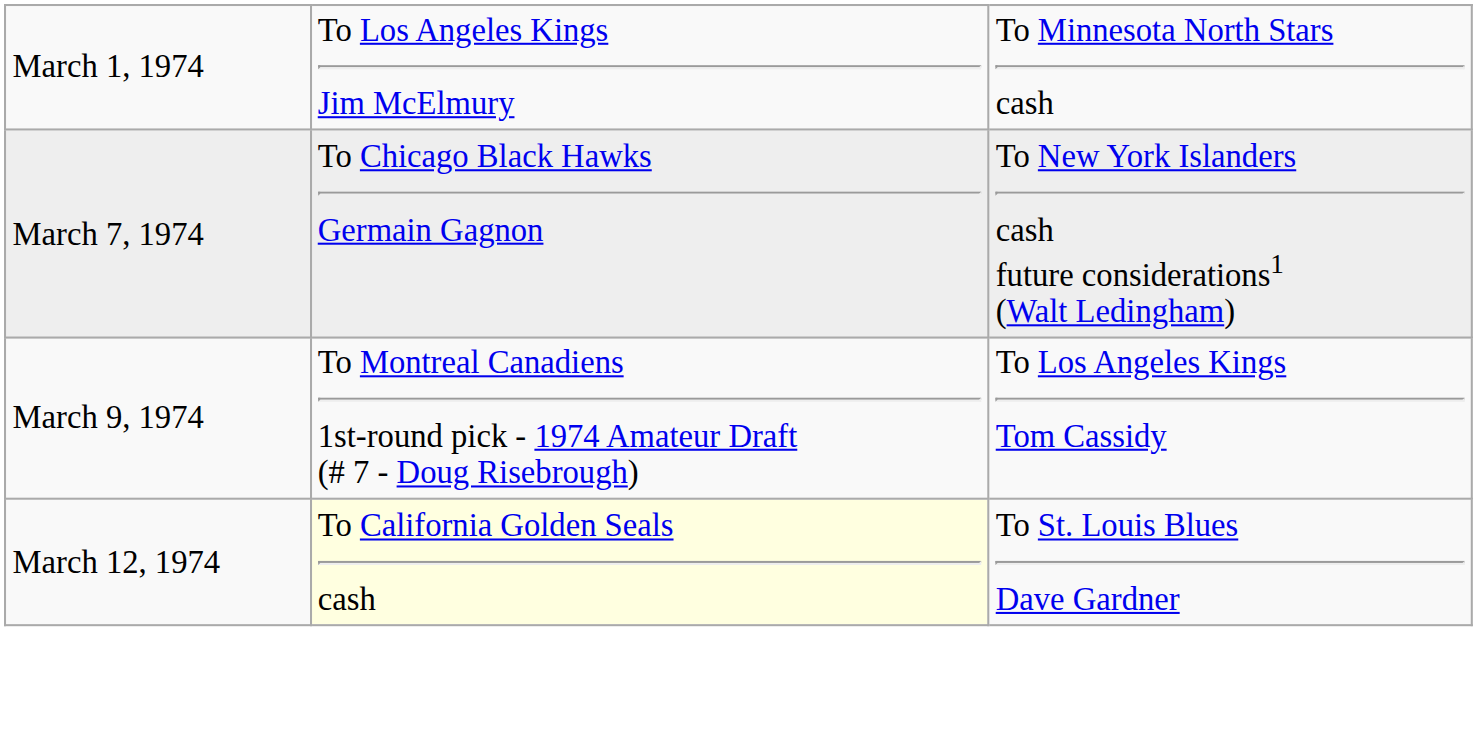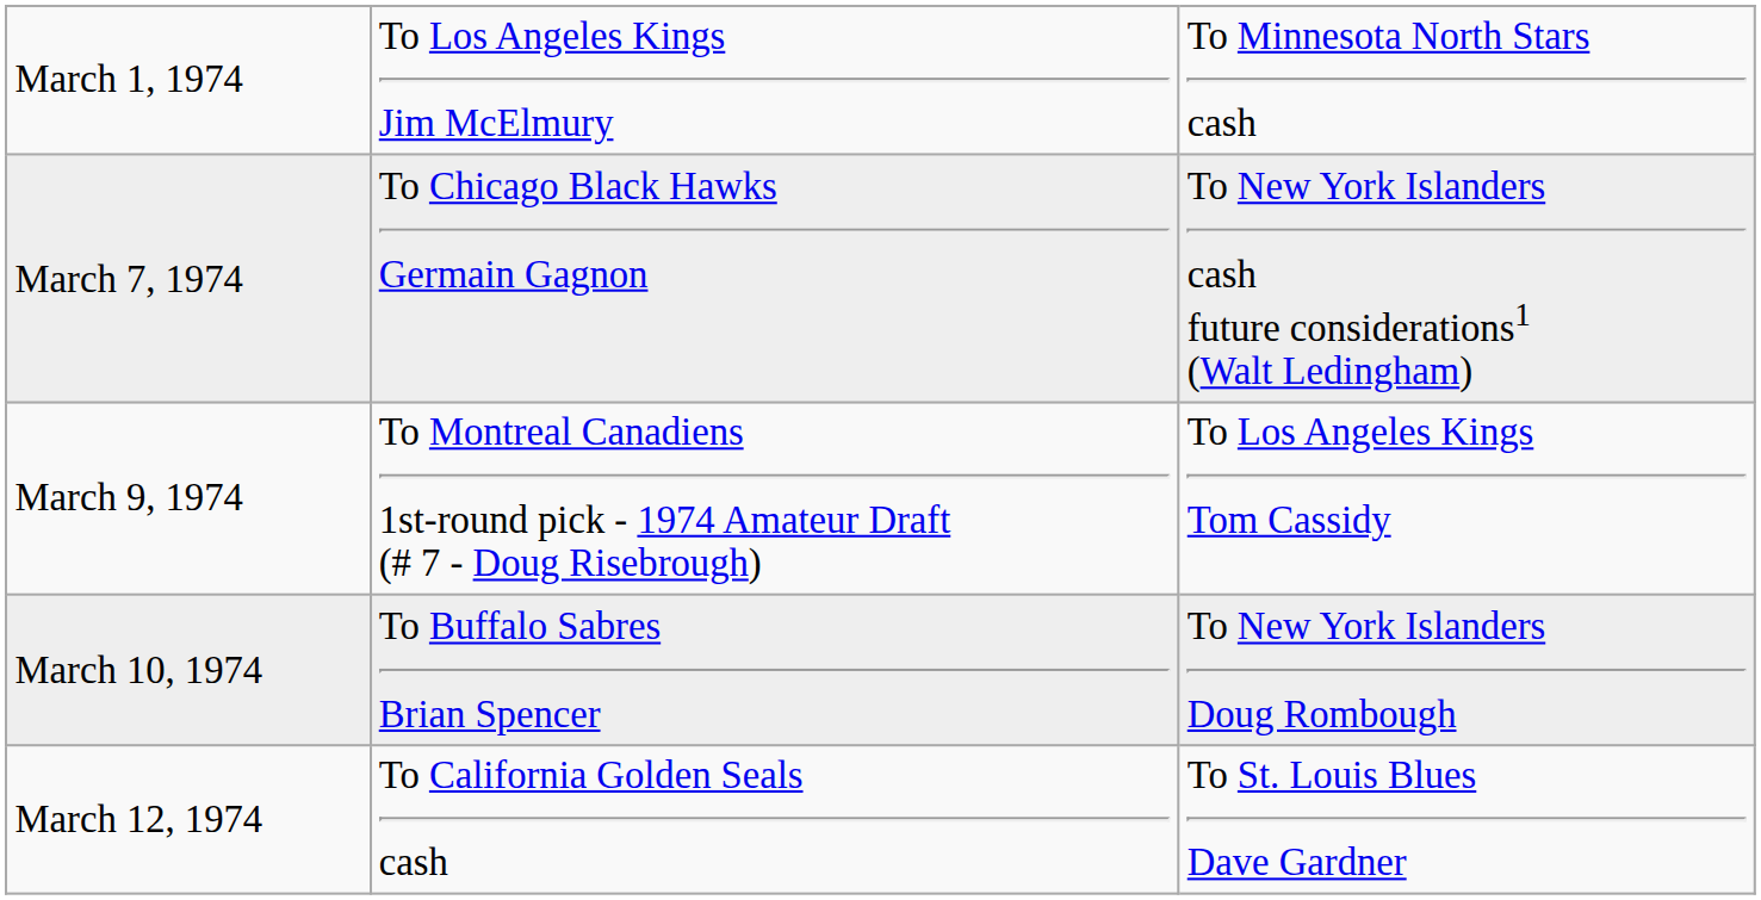+ row: March 10, 1974 | To Buffalo Sabres Brian Spencer | To New York Islanders Doug Rombough
March 12, 1974 | column 2: lightyellow background -> no background
